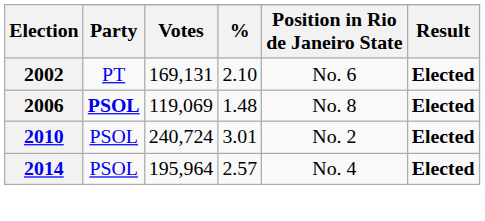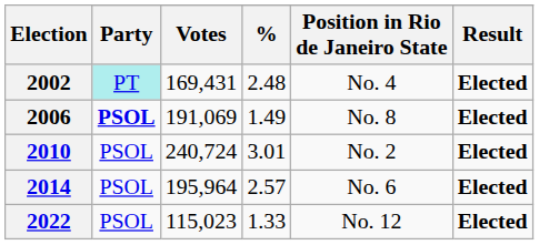2002 | Party: no background -> paleturquoise background
2002 | Votes: 169,131 -> 169,431
2002 | %: 2.10 -> 2.48
2002 | Position in Rio de Janeiro State: No. 6 -> No. 4
2006 | Votes: 119,069 -> 191,069
2006 | %: 1.48 -> 1.49
2014 | Position in Rio de Janeiro State: No. 4 -> No. 6
+ row: 2022 | PSOL | 115,023 | 1.33 | No. 12 | Elected
